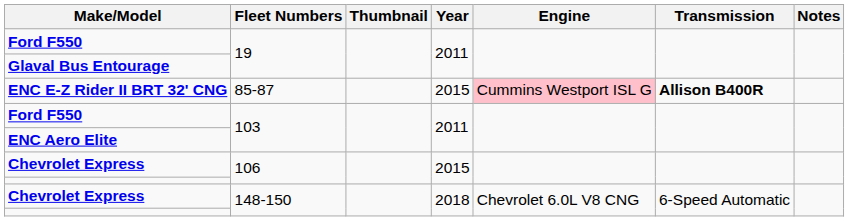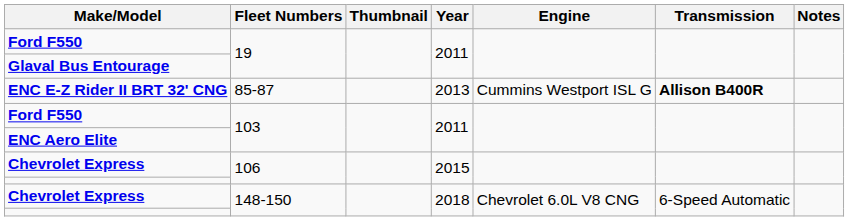ENC E-Z Rider II BRT 32' CNG | Year: 2015 -> 2013
ENC E-Z Rider II BRT 32' CNG | Engine: pink background -> no background
